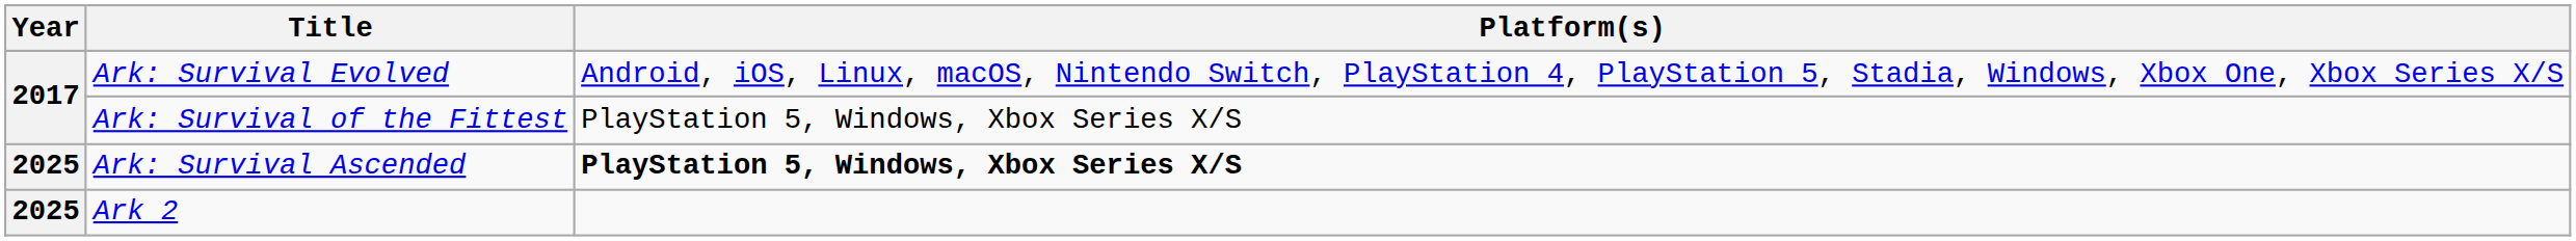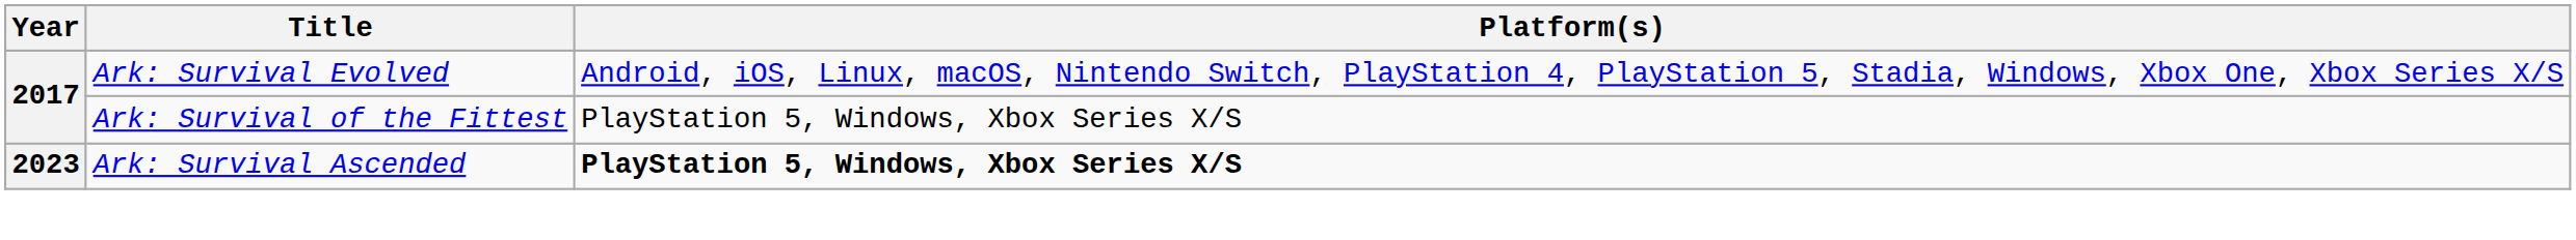Ark: Survival Ascended | Year: 2025 -> 2023
- row: 2025 | Ark 2
